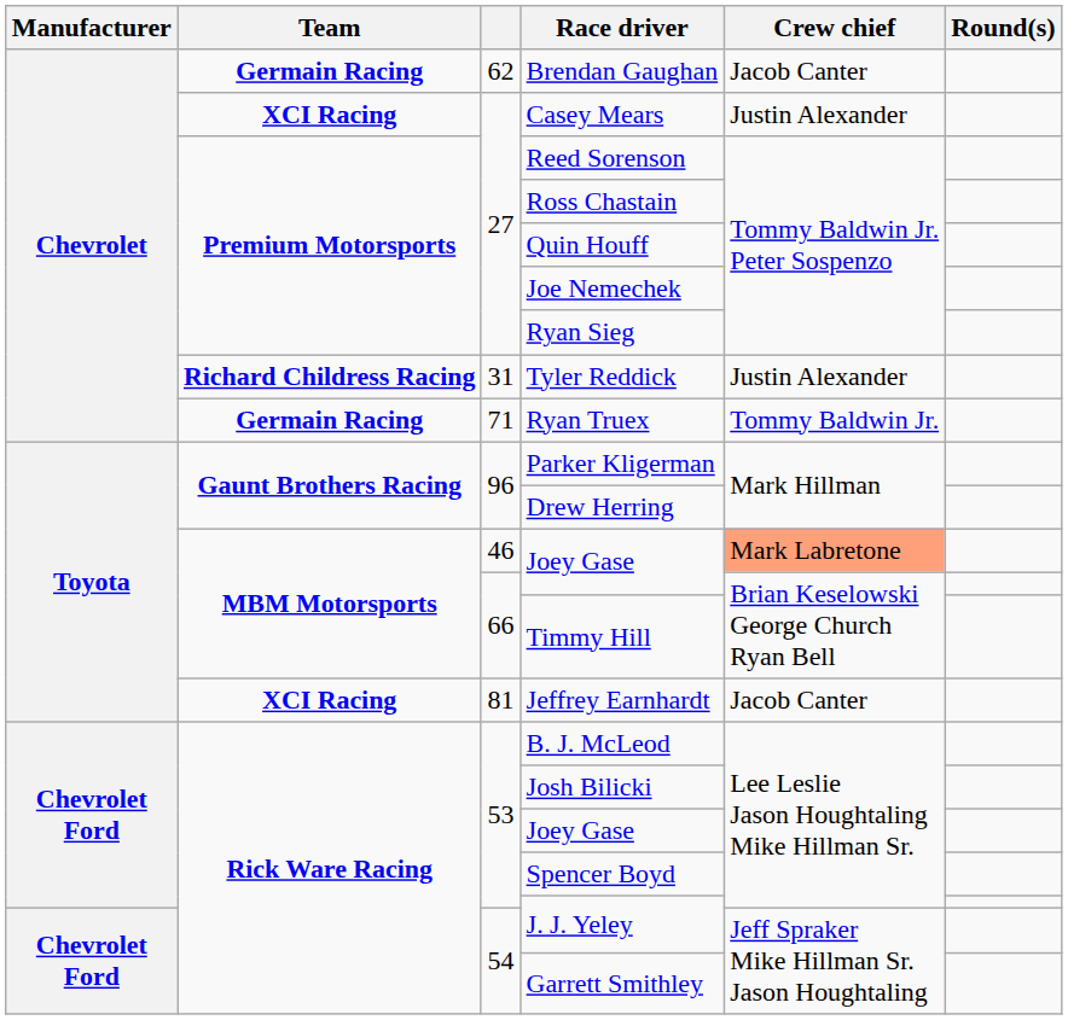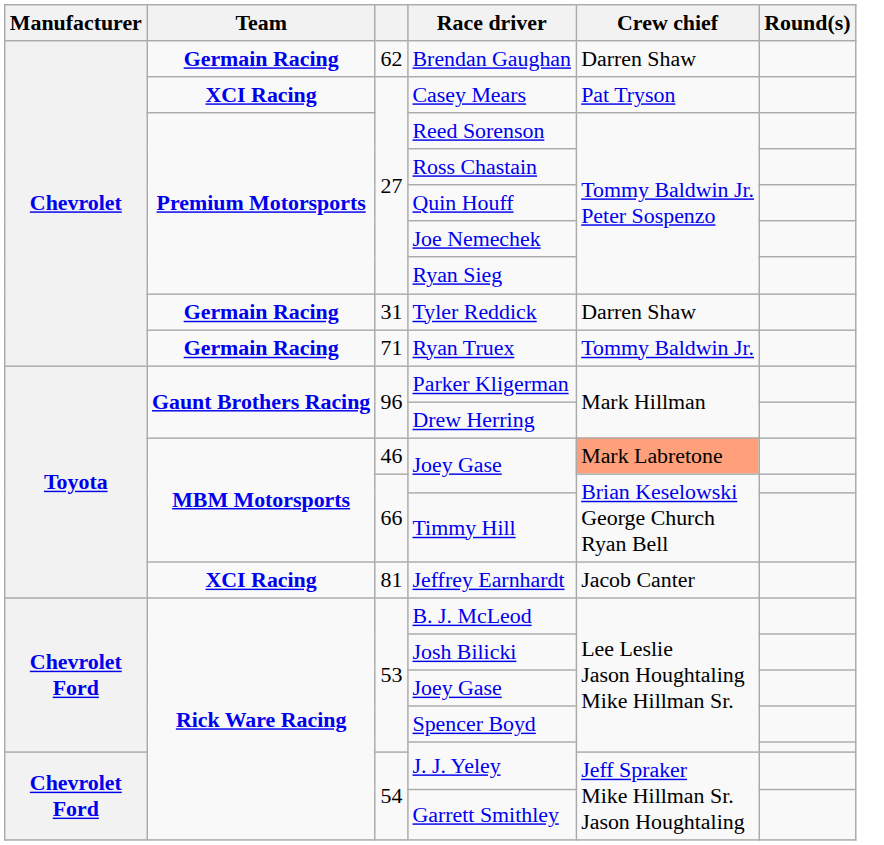Brendan Gaughan | Crew chief: Jacob Canter -> Darren Shaw
Casey Mears | Crew chief: Justin Alexander -> Pat Tryson
Tyler Reddick | Team: Richard Childress Racing -> Germain Racing
Tyler Reddick | Crew chief: Justin Alexander -> Darren Shaw
